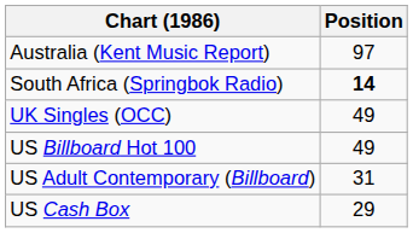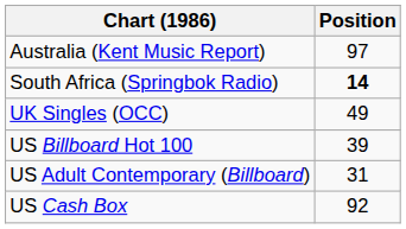US Billboard Hot 100 | Position: 49 -> 39
US Cash Box | Position: 29 -> 92
